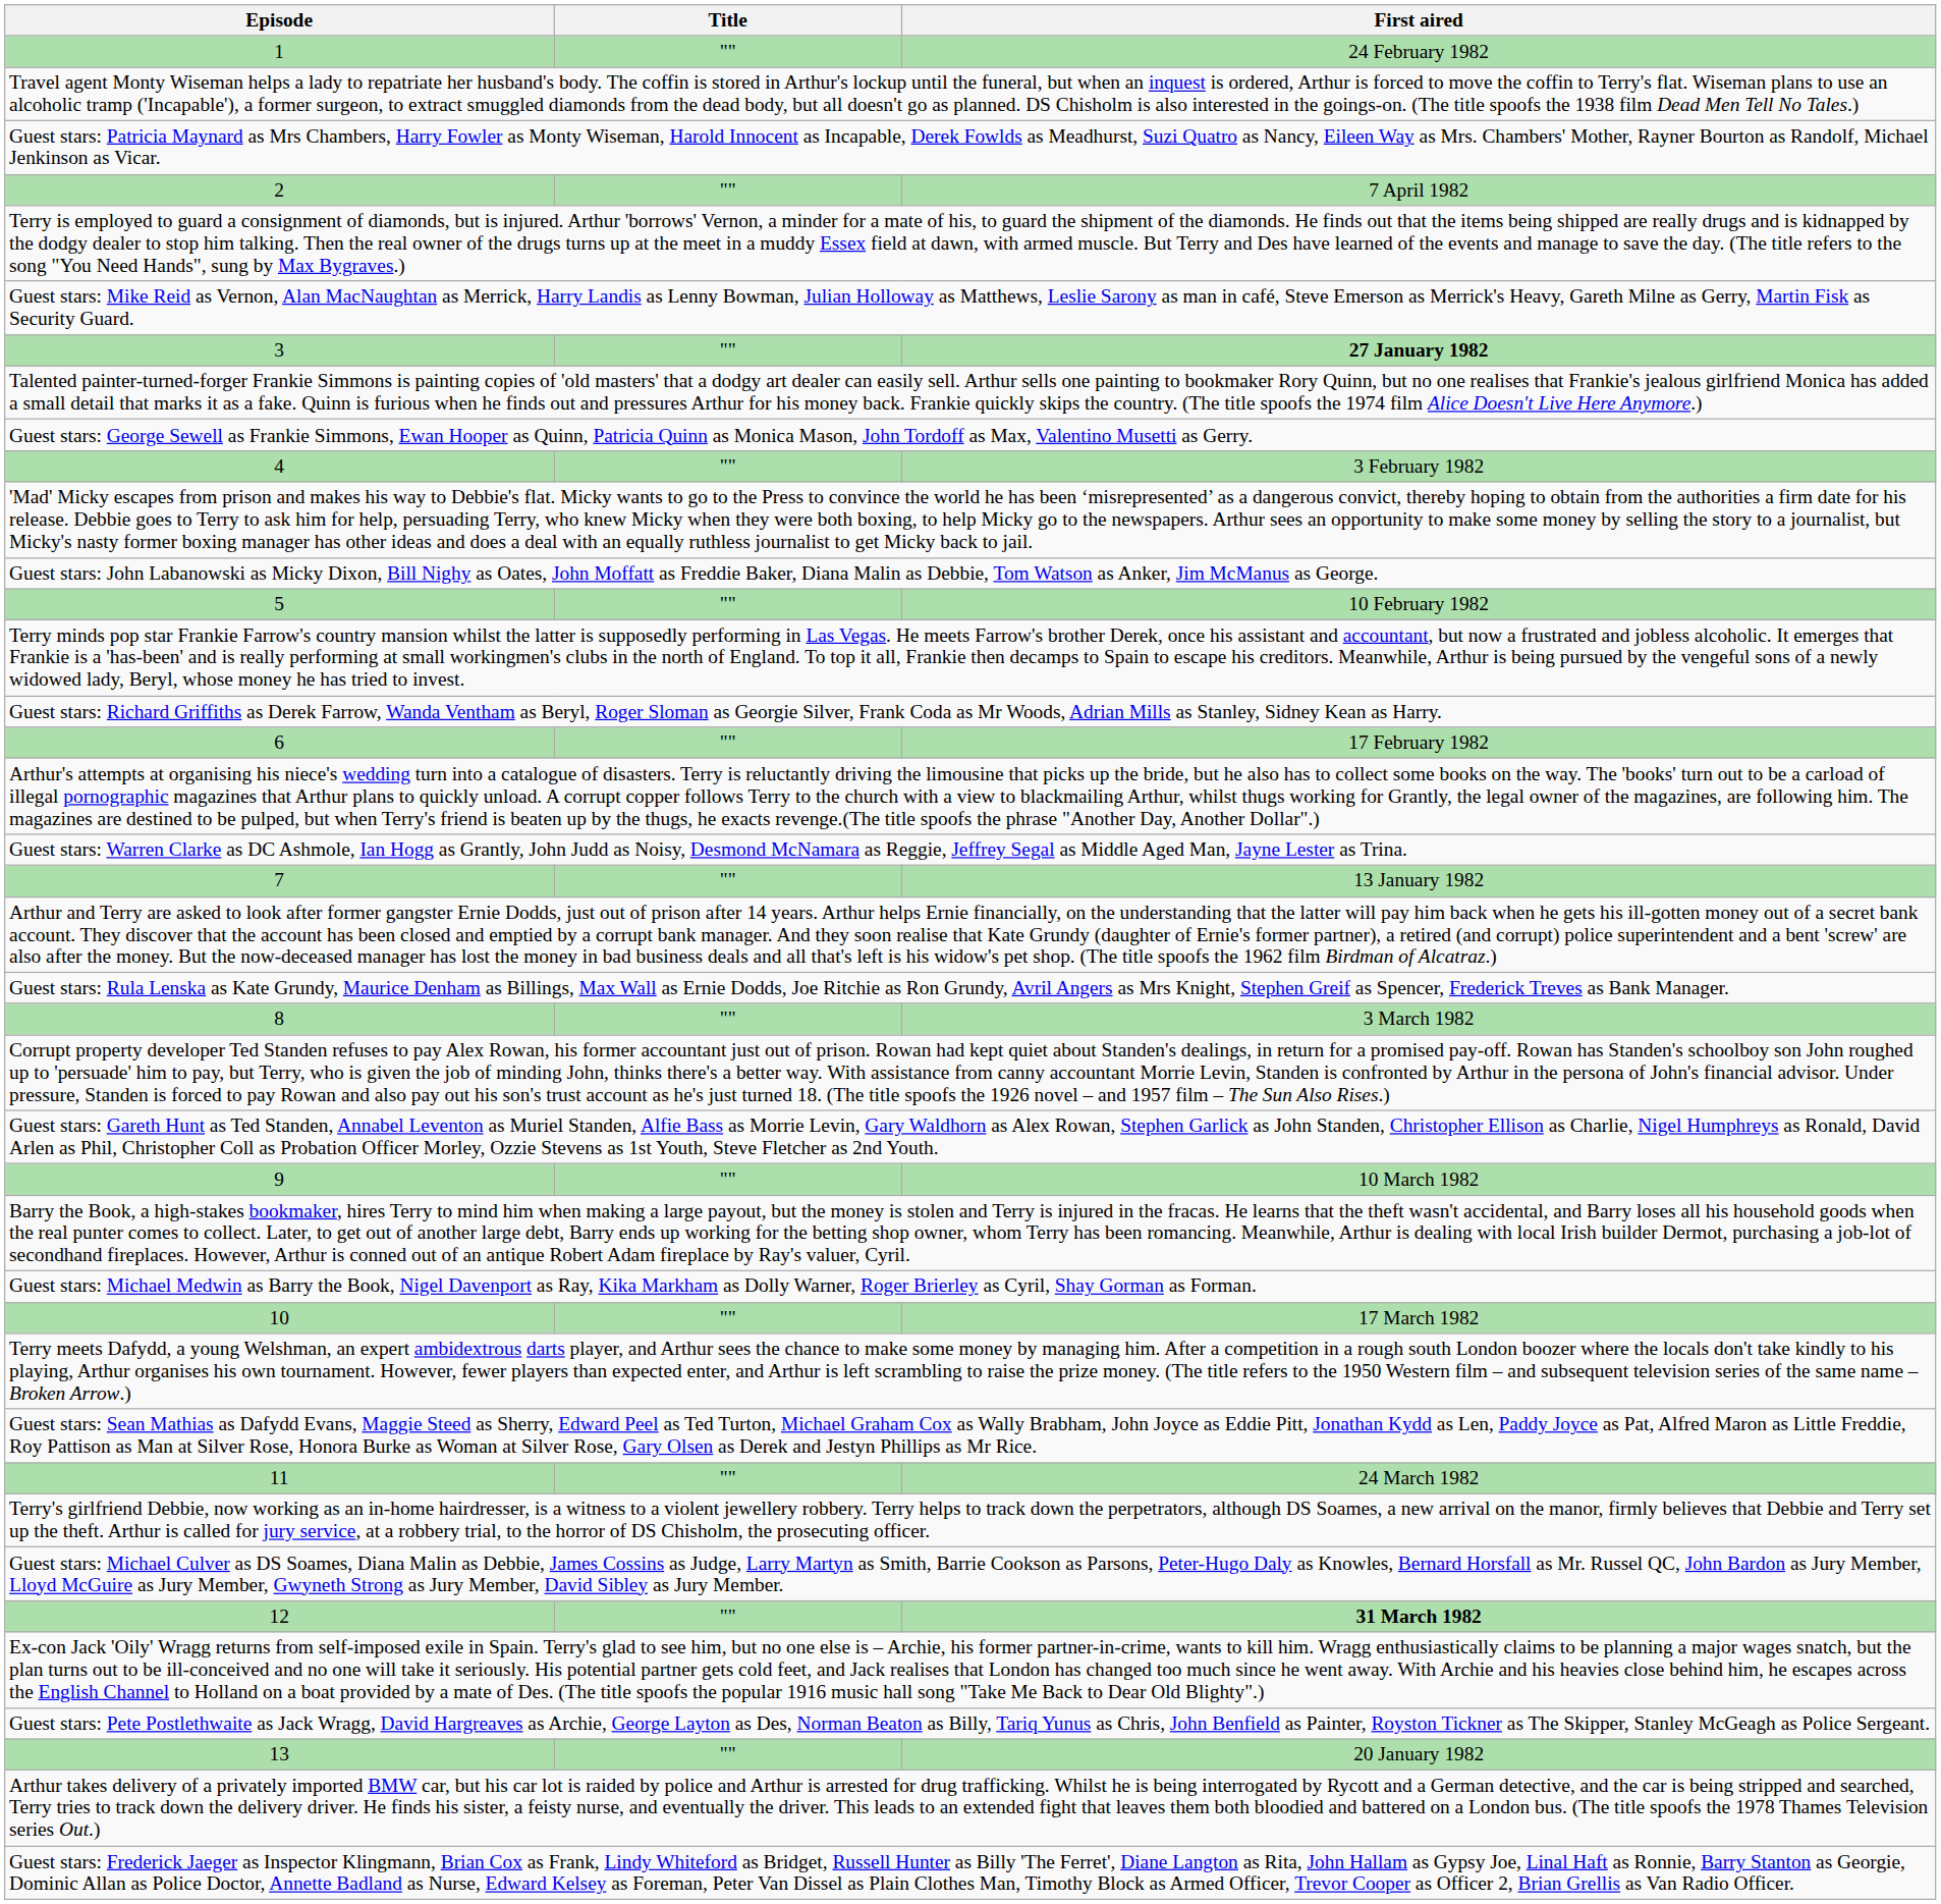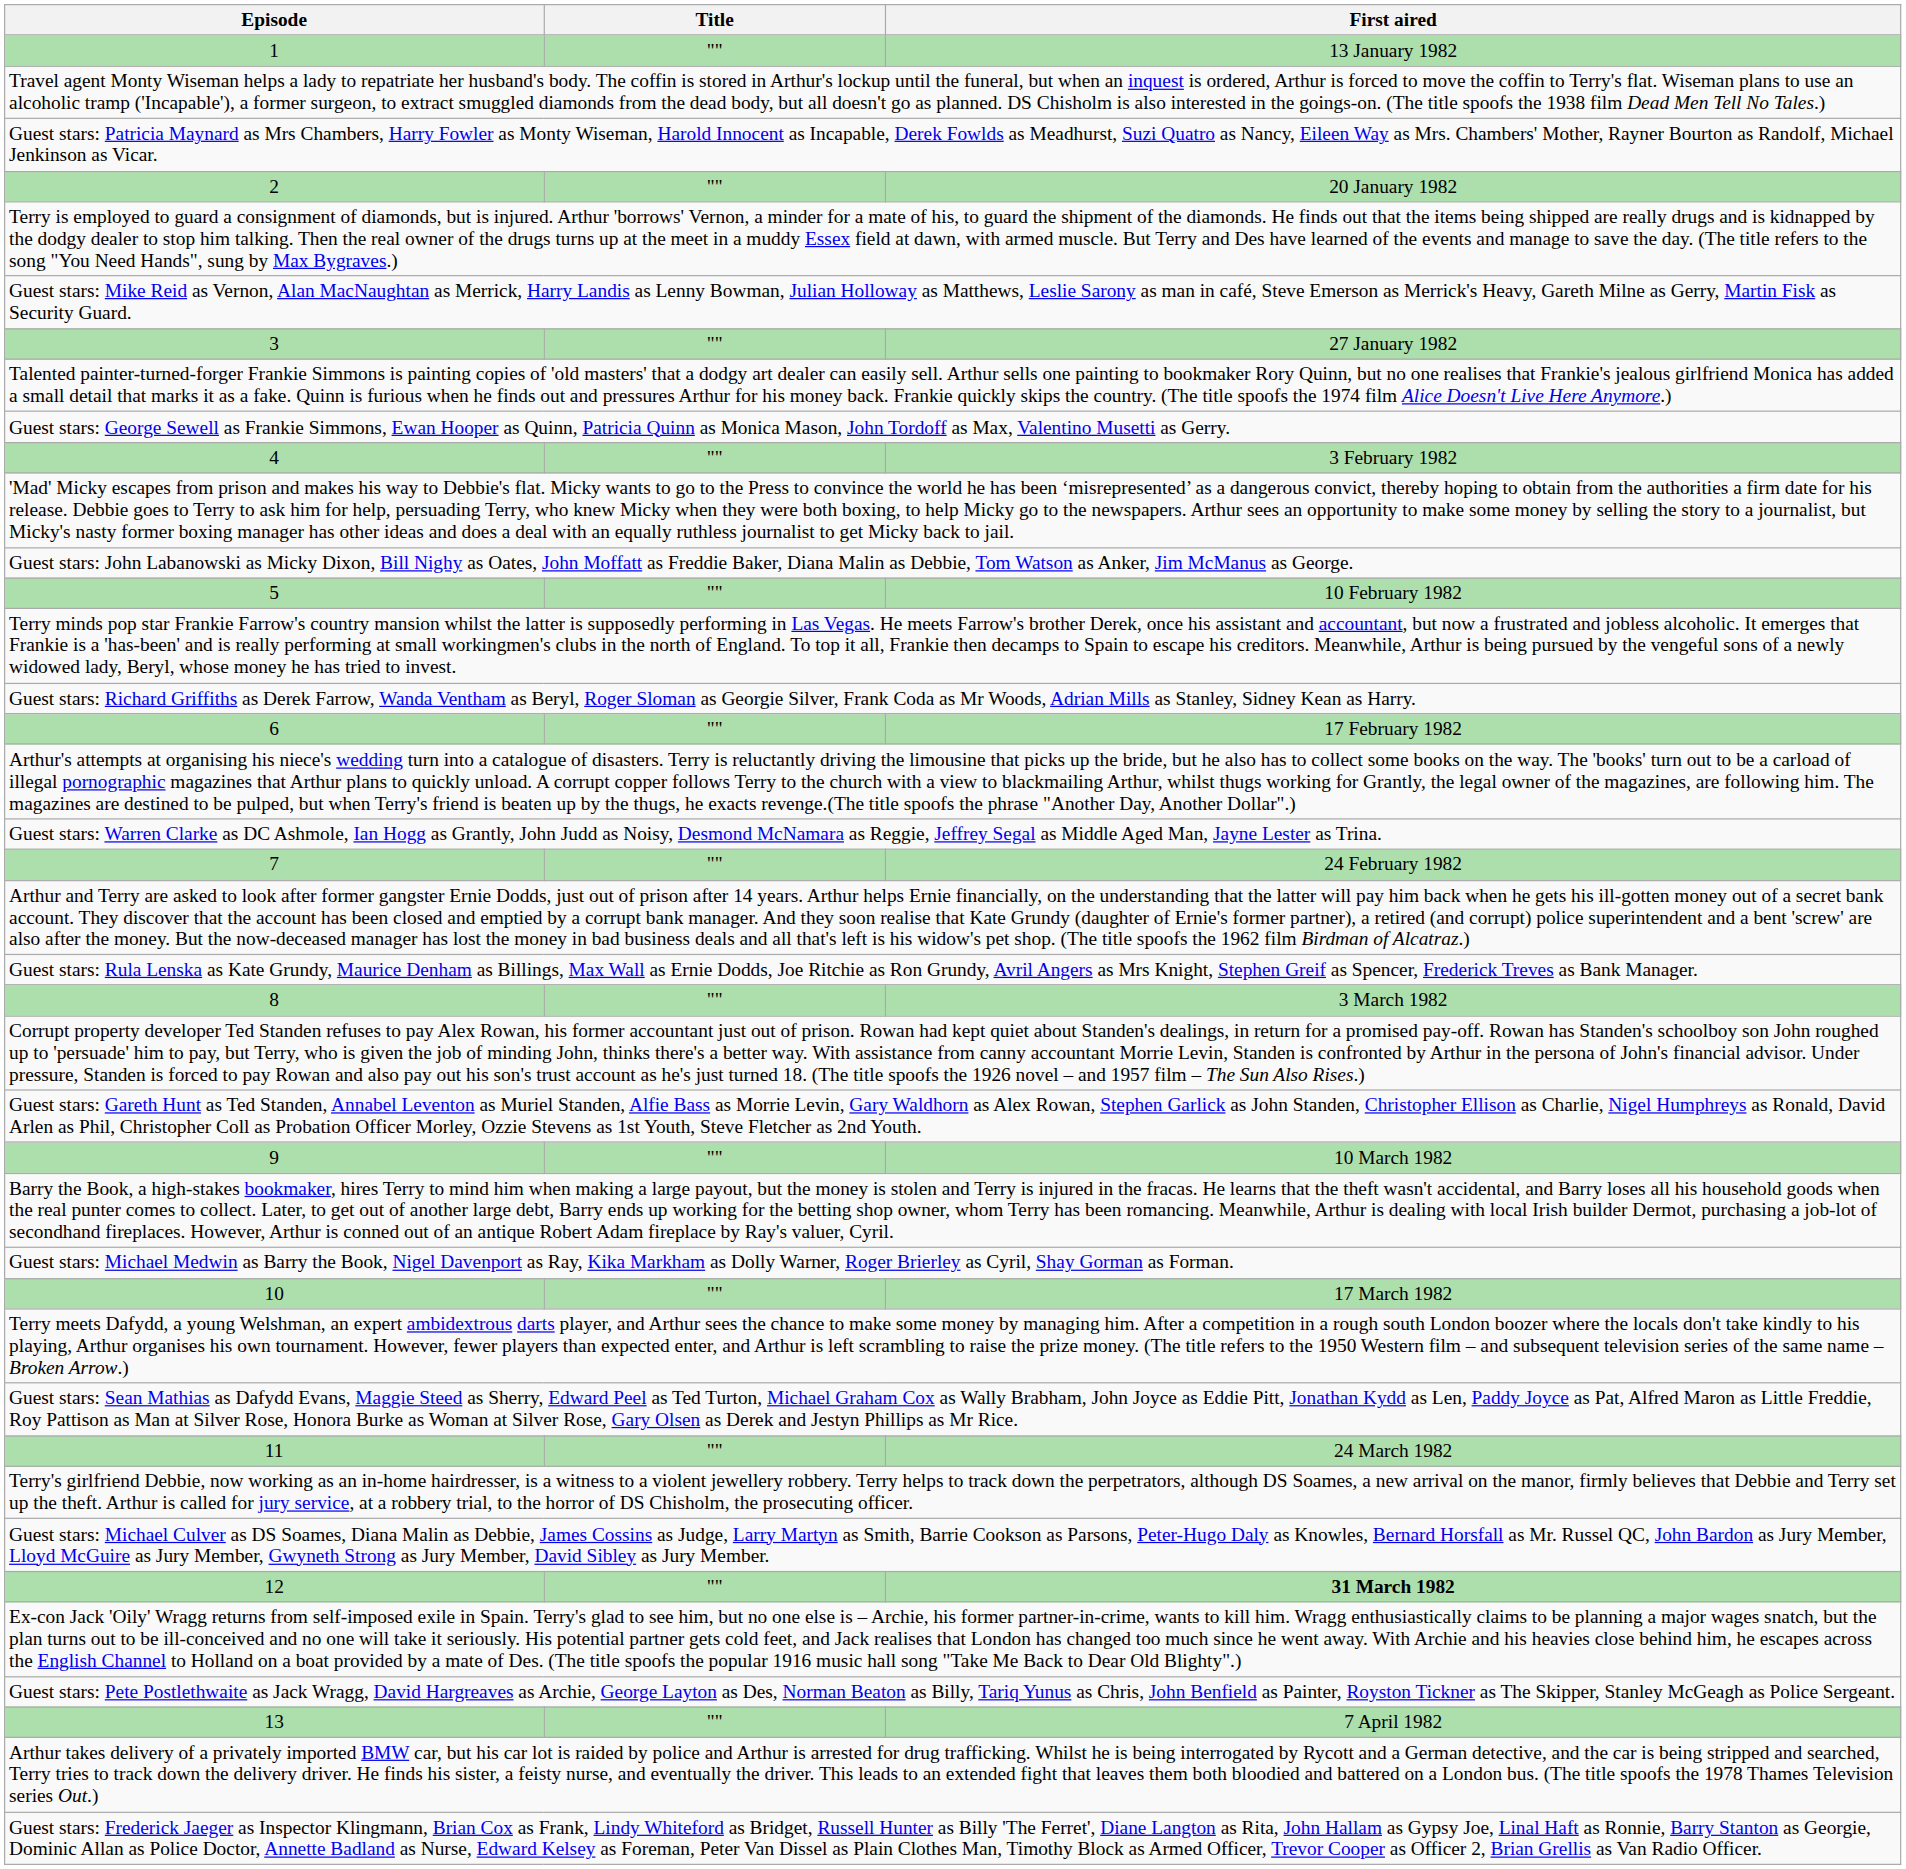1 | First aired: 24 February 1982 -> 13 January 1982
2 | First aired: 7 April 1982 -> 20 January 1982
3 | First aired: bold -> normal
7 | First aired: 13 January 1982 -> 24 February 1982
13 | First aired: 20 January 1982 -> 7 April 1982
